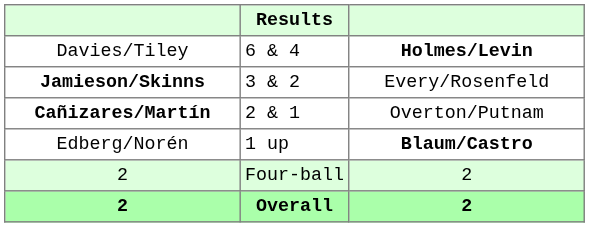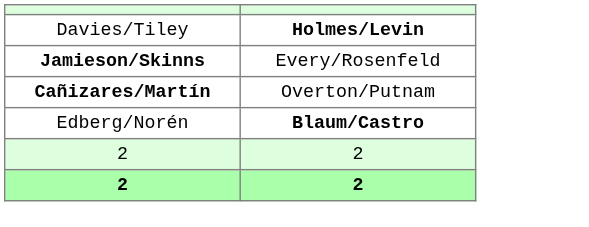- column: Results | 6 & 4 | 3 & 2 | 2 & 1 | 1 up | Four-ball | Overall
